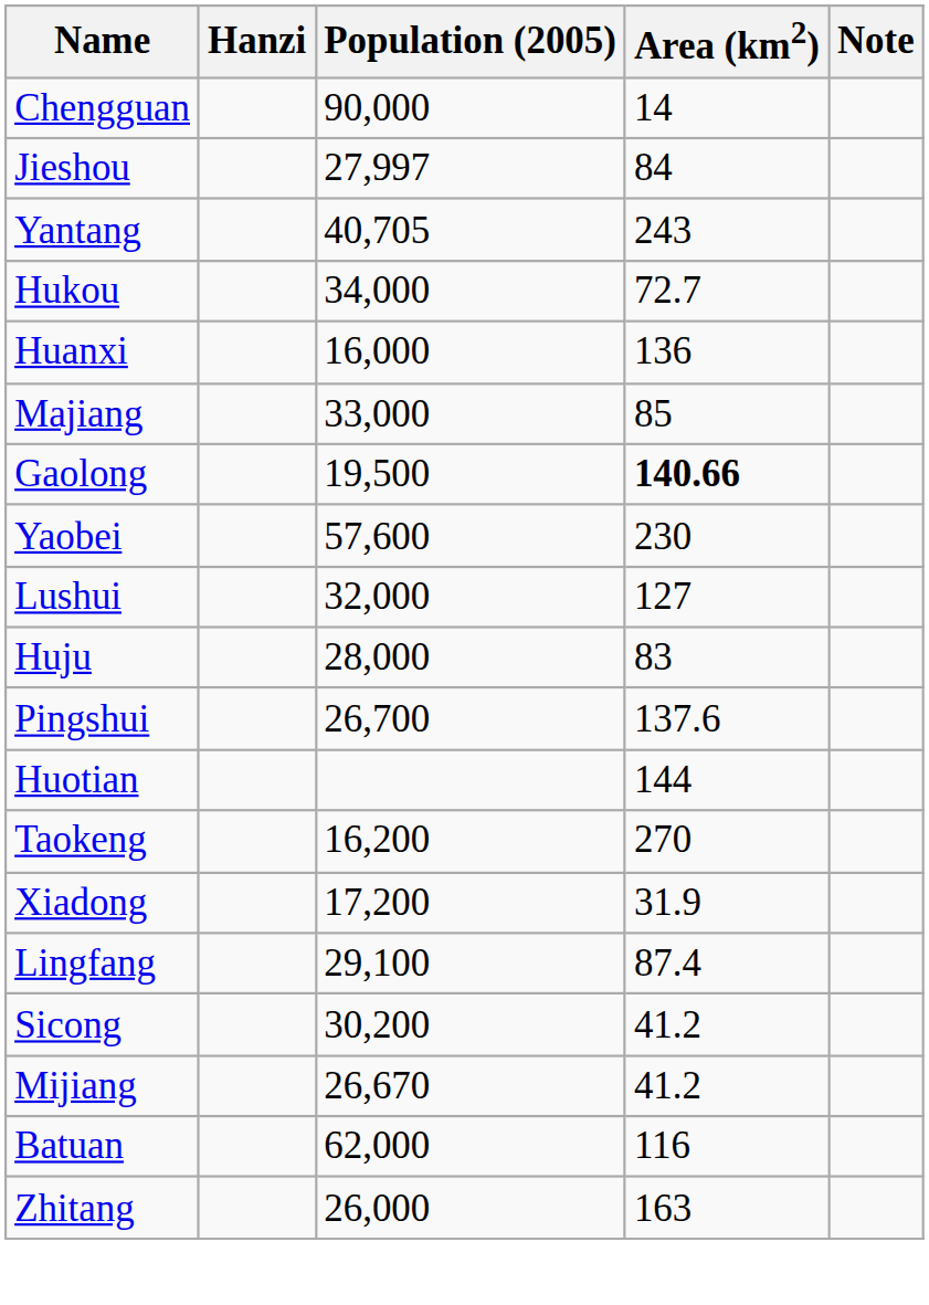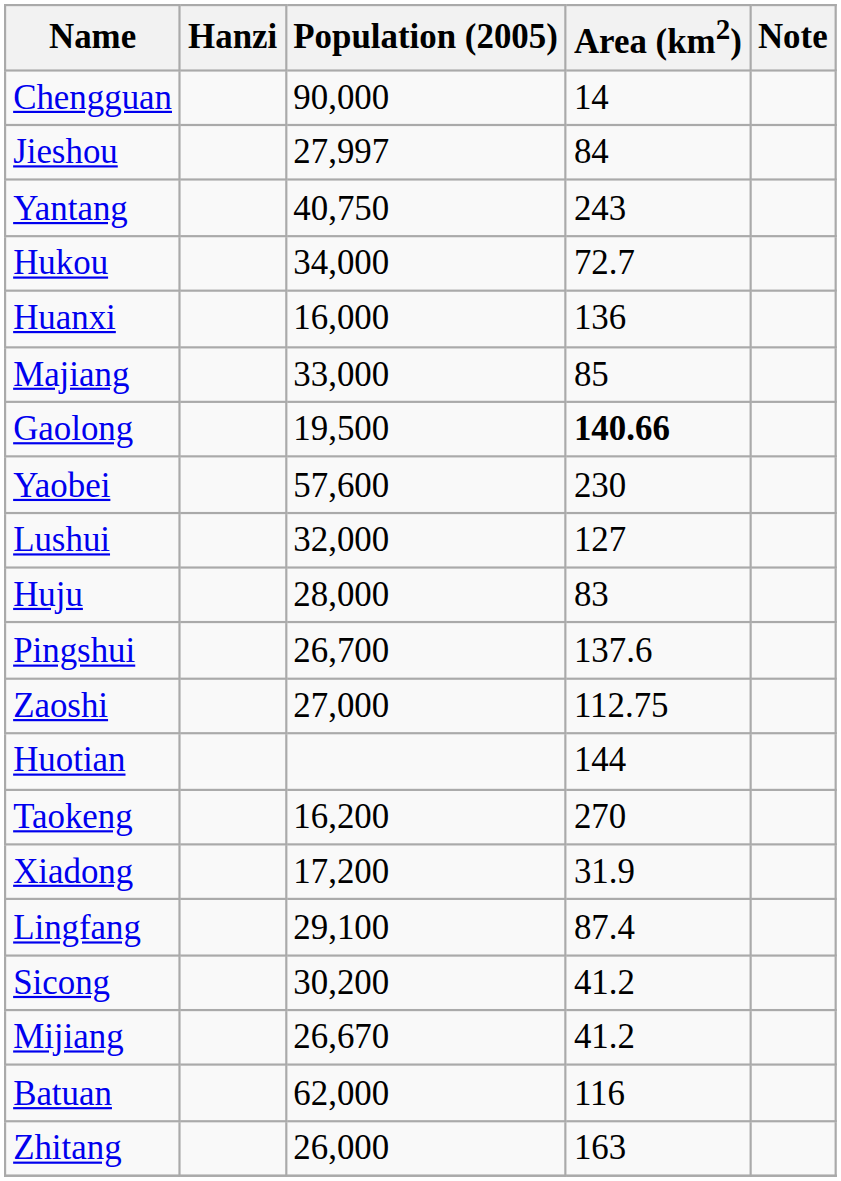Yantang | Population (2005): 40,705 -> 40,750
+ row: Zaoshi | 27,000 | 112.75
